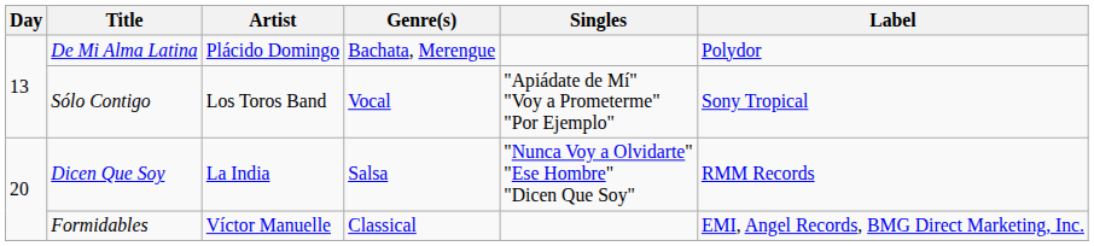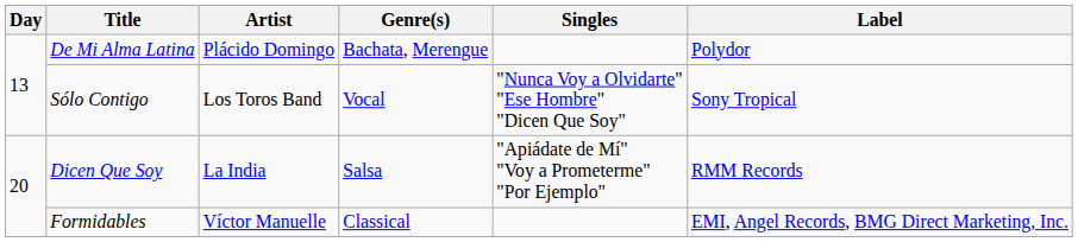Sólo Contigo | Singles: "Apiádate de Mí" "Voy a Prometerme" "Por Ejemplo" -> "Nunca Voy a Olvidarte" "Ese Hombre" "Dicen Que Soy"
Dicen Que Soy | Singles: "Nunca Voy a Olvidarte" "Ese Hombre" "Dicen Que Soy" -> "Apiádate de Mí" "Voy a Prometerme" "Por Ejemplo"
